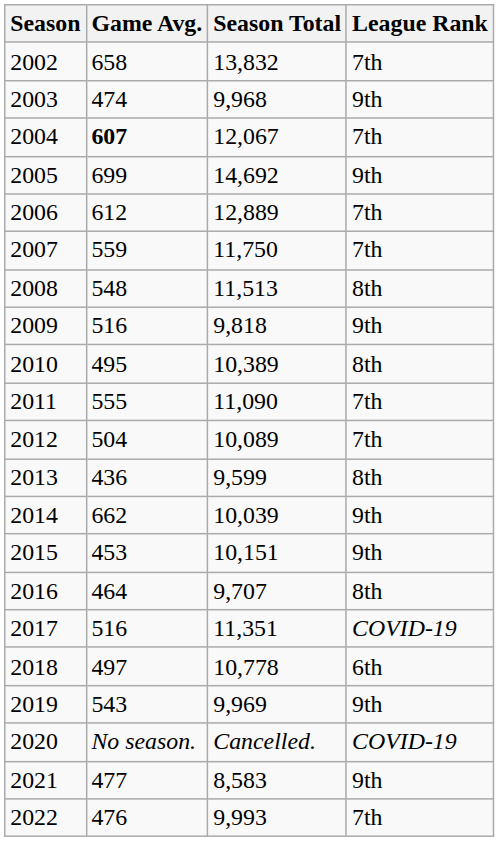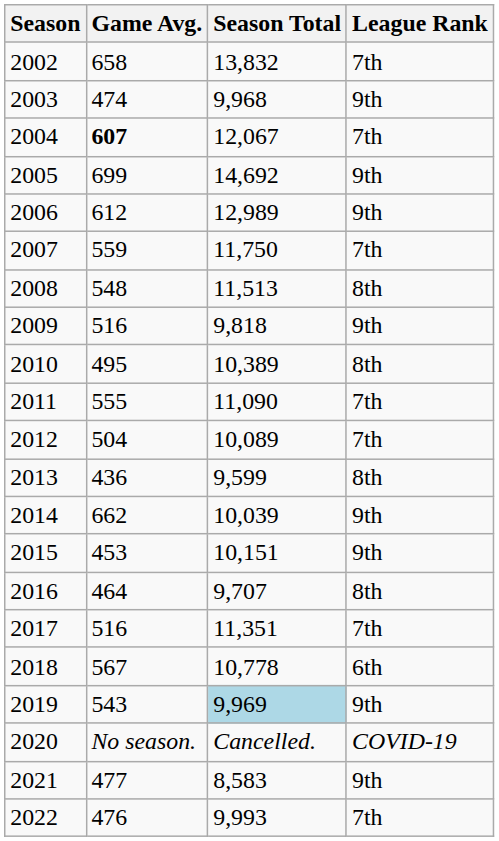2006 | Season Total: 12,889 -> 12,989
2006 | League Rank: 7th -> 9th
2017 | League Rank: COVID-19 -> 7th
2018 | Game Avg.: 497 -> 567
2019 | Season Total: no background -> lightblue background
